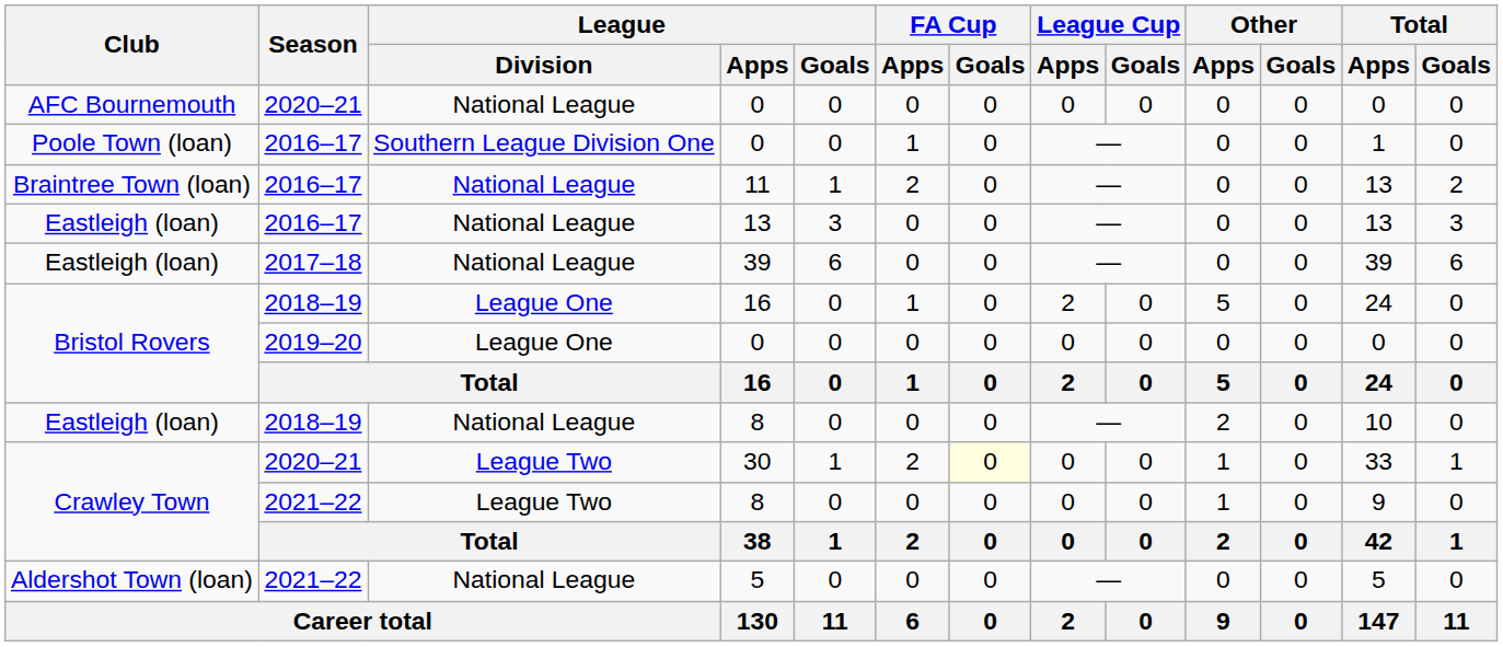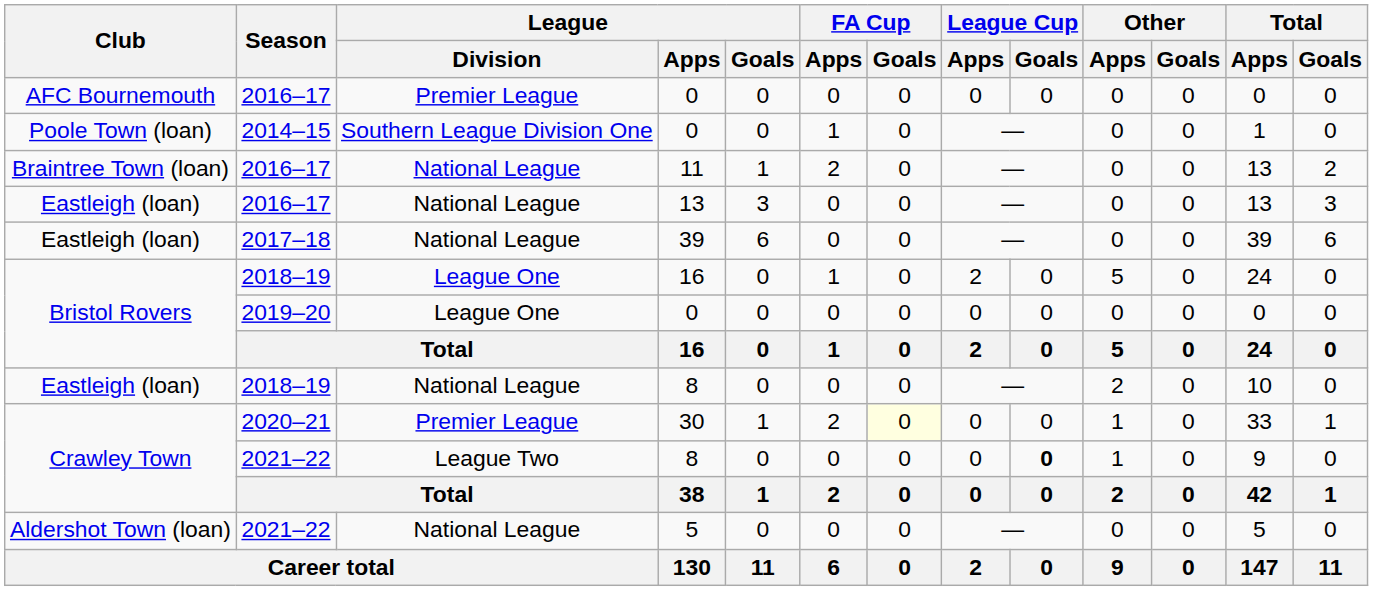AFC Bournemouth / 0 | Season: 2020–21 -> 2016–17
AFC Bournemouth / 0 | League / Division: National League -> Premier League
Poole Town (loan) / 0 | Season: 2016–17 -> 2014–15
30 | League / Division: League Two -> Premier League
Crawley Town / 8 | League Cup / Goals: normal -> bold
